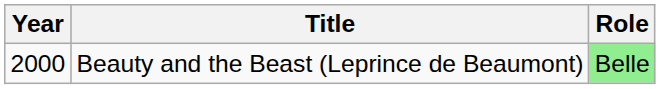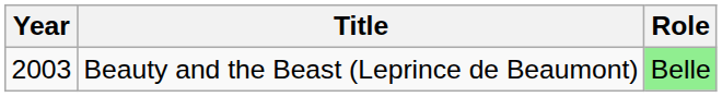Beauty and the Beast (Leprince de Beaumont) | Year: 2000 -> 2003
